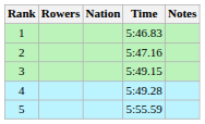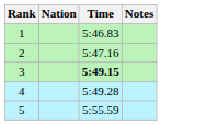- column: Rowers
3 | Time: normal -> bold
